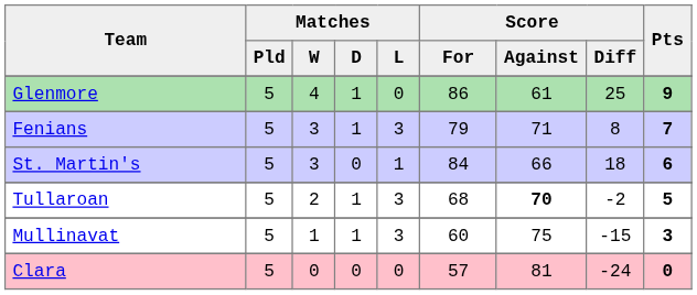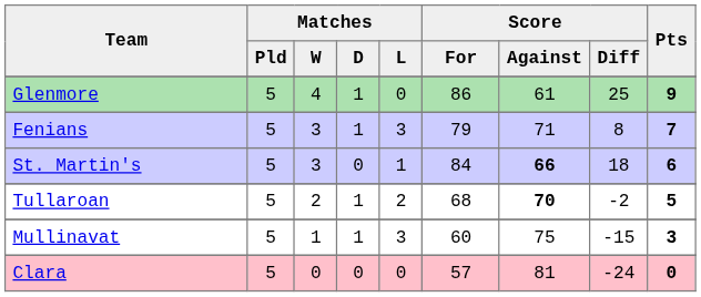St. Martin's | Score / Against: normal -> bold
Tullaroan | Matches / L: 3 -> 2
